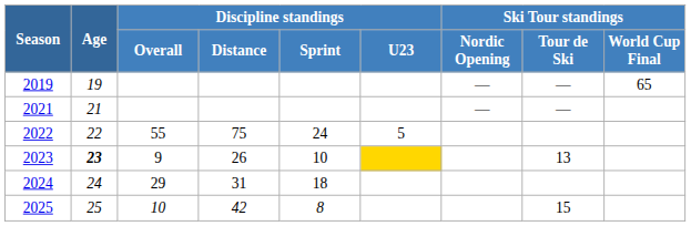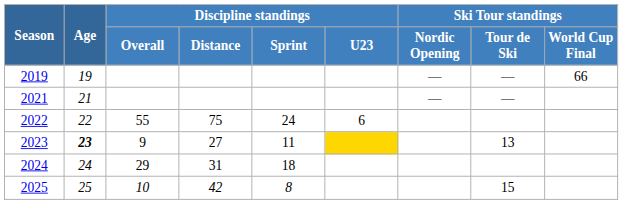2019 | Ski Tour standings / World Cup Final: 65 -> 66
2022 | Discipline standings / U23: 5 -> 6
2023 | Discipline standings / Distance: 26 -> 27
2023 | Discipline standings / Sprint: 10 -> 11
